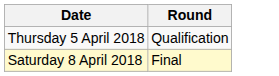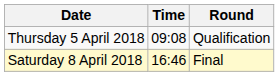+ column: Time | 09:08 | 16:46
